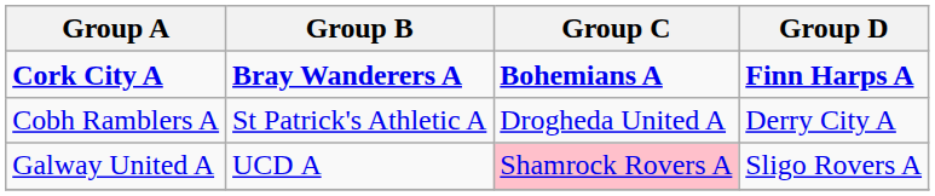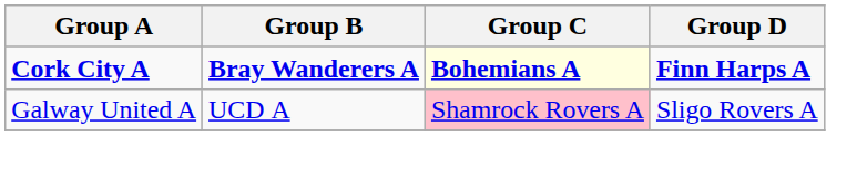Cork City A | Group C: no background -> lightyellow background
- row: Cobh Ramblers A | St Patrick's Athletic A | Drogheda United A | Derry City A
